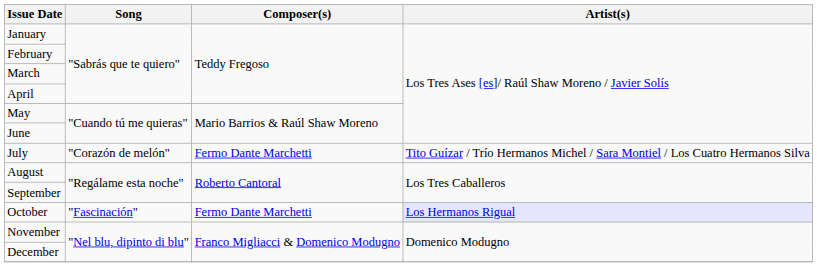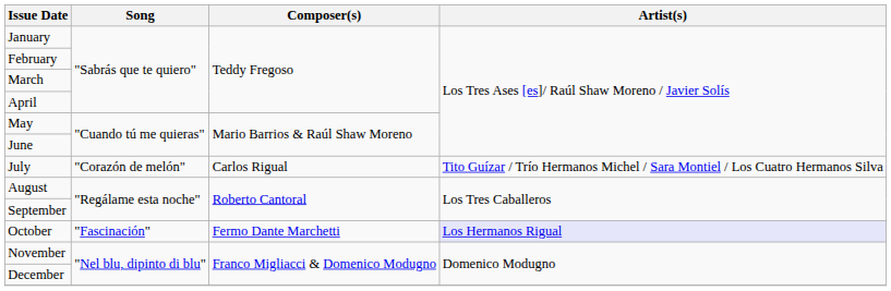July | Composer(s): Fermo Dante Marchetti -> Carlos Rigual
